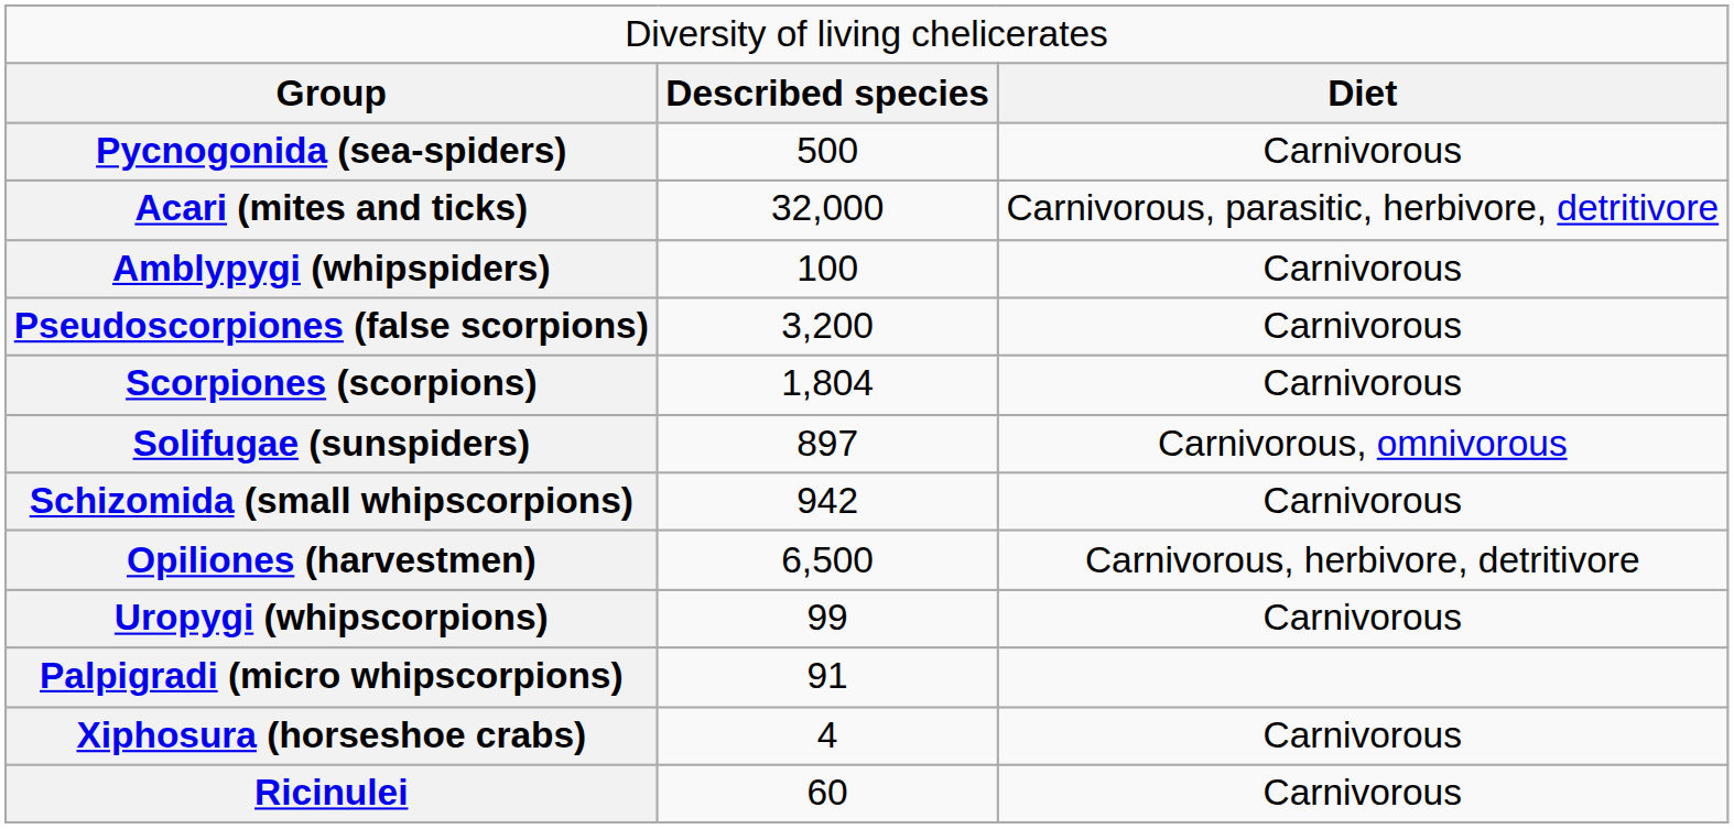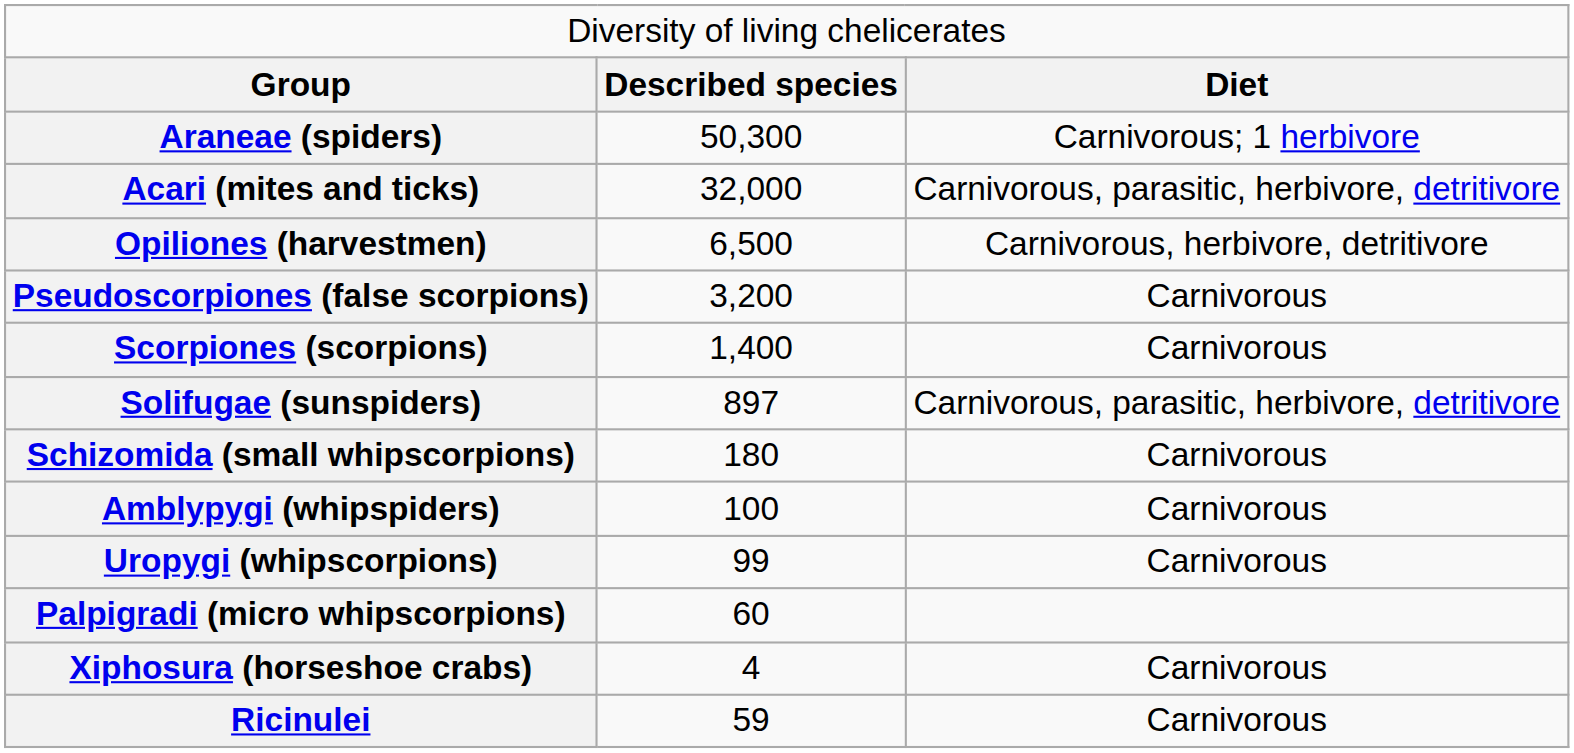- row: Pycnogonida (sea-spiders) | 500 | Carnivorous
+ row: Araneae (spiders) | 50,300 | Carnivorous; 1 herbivore
rows swapped: Opiliones (harvestmen) <-> Amblypygi (whipspiders)
Scorpiones (scorpions) | column 2: 1,804 -> 1,400
Solifugae (sunspiders) | column 3: Carnivorous, omnivorous -> Carnivorous, parasitic, herbivore, detritivore
Schizomida (small whipscorpions) | column 2: 942 -> 180
Palpigradi (micro whipscorpions) | column 2: 91 -> 60
Ricinulei | column 2: 60 -> 59
